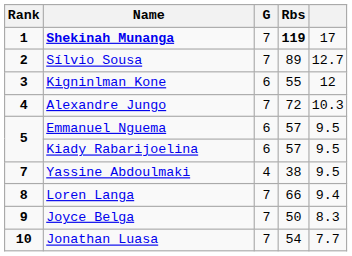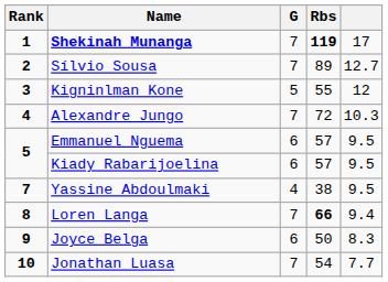Kigninlman Kone | G: 6 -> 5
Loren Langa | Rbs: normal -> bold
Joyce Belga | G: 7 -> 6
